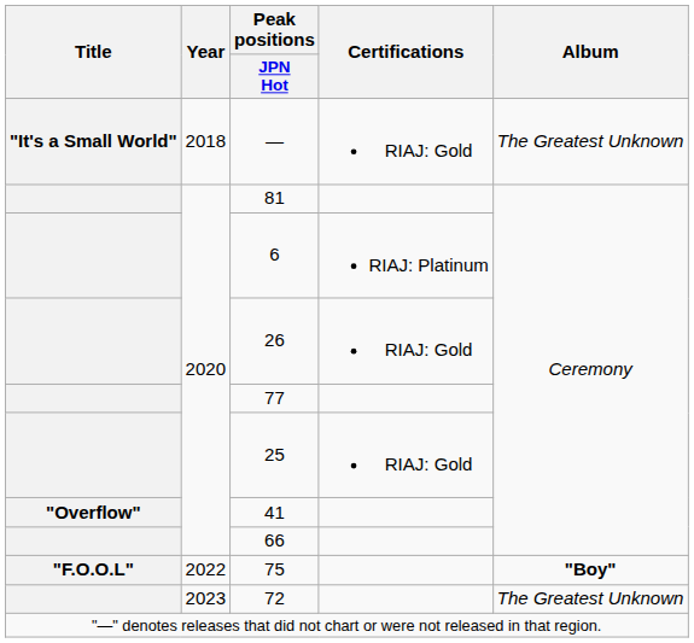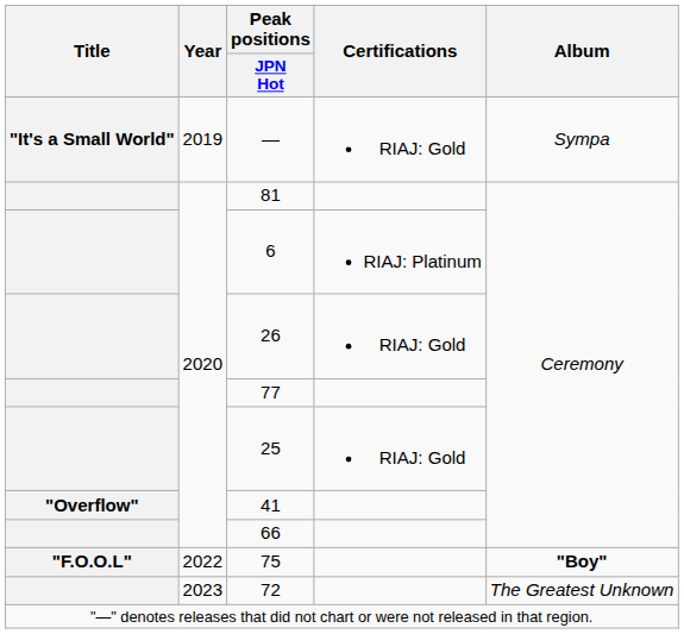— | Year: 2018 -> 2019
— | Album: The Greatest Unknown -> Sympa
